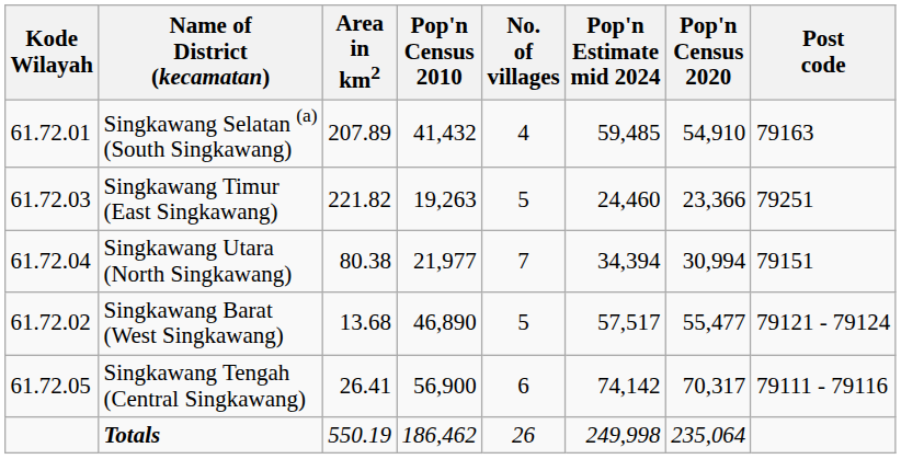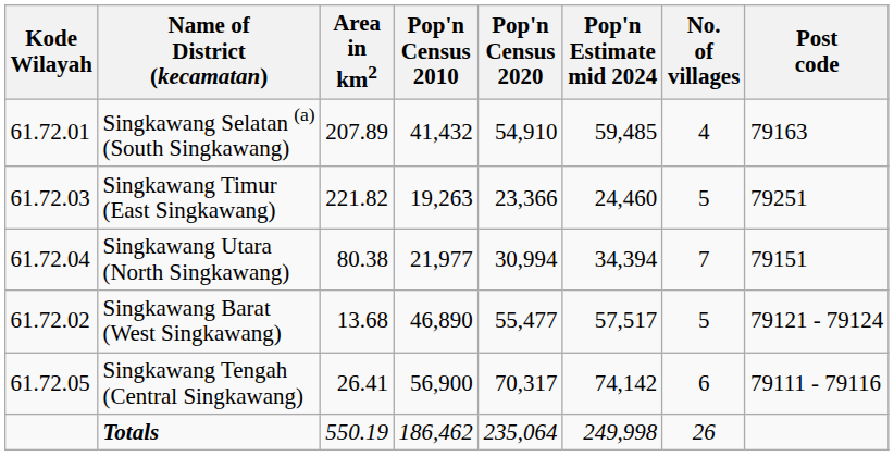columns swapped: Pop'n Census 2020 <-> No. of villages
